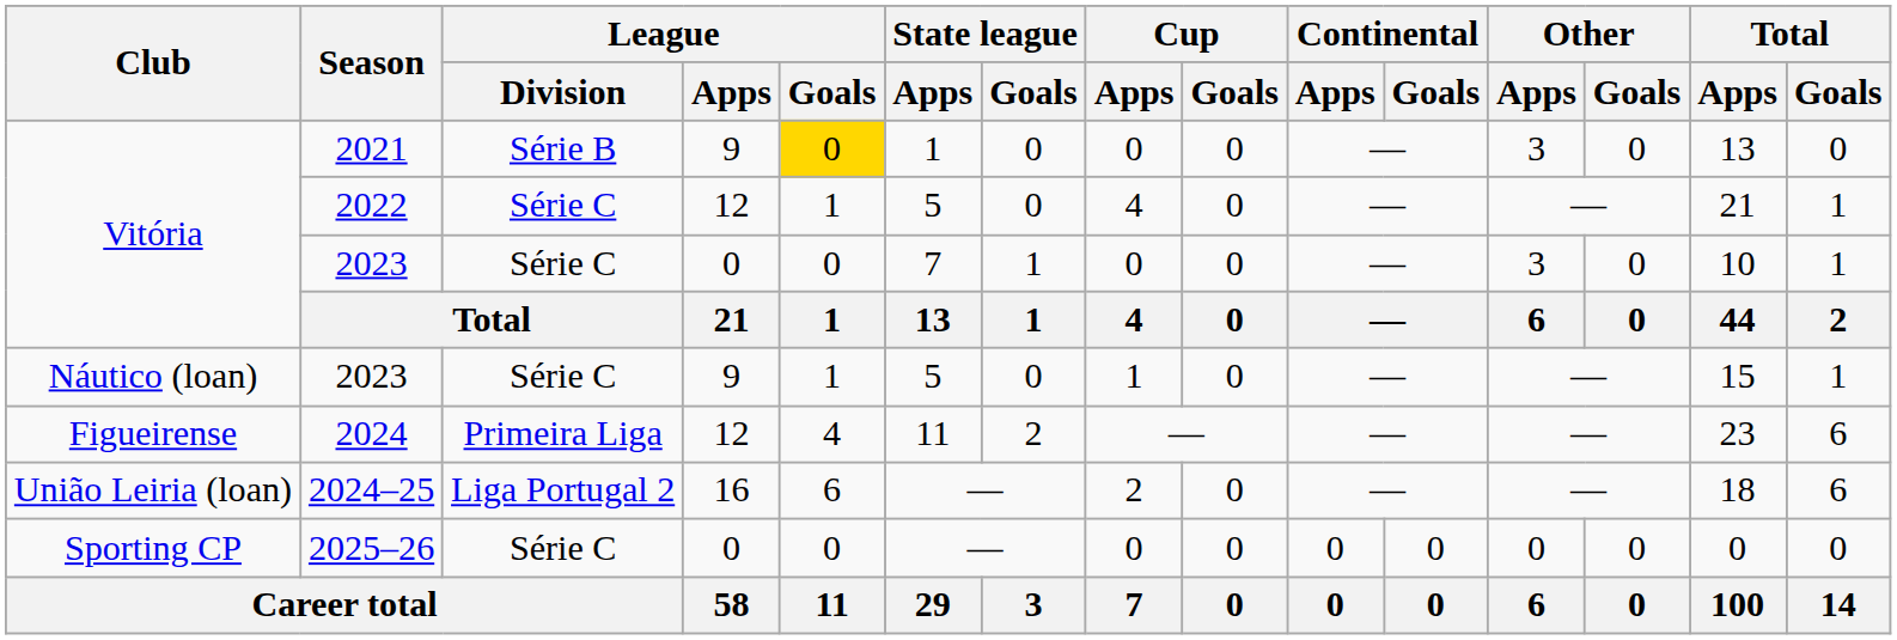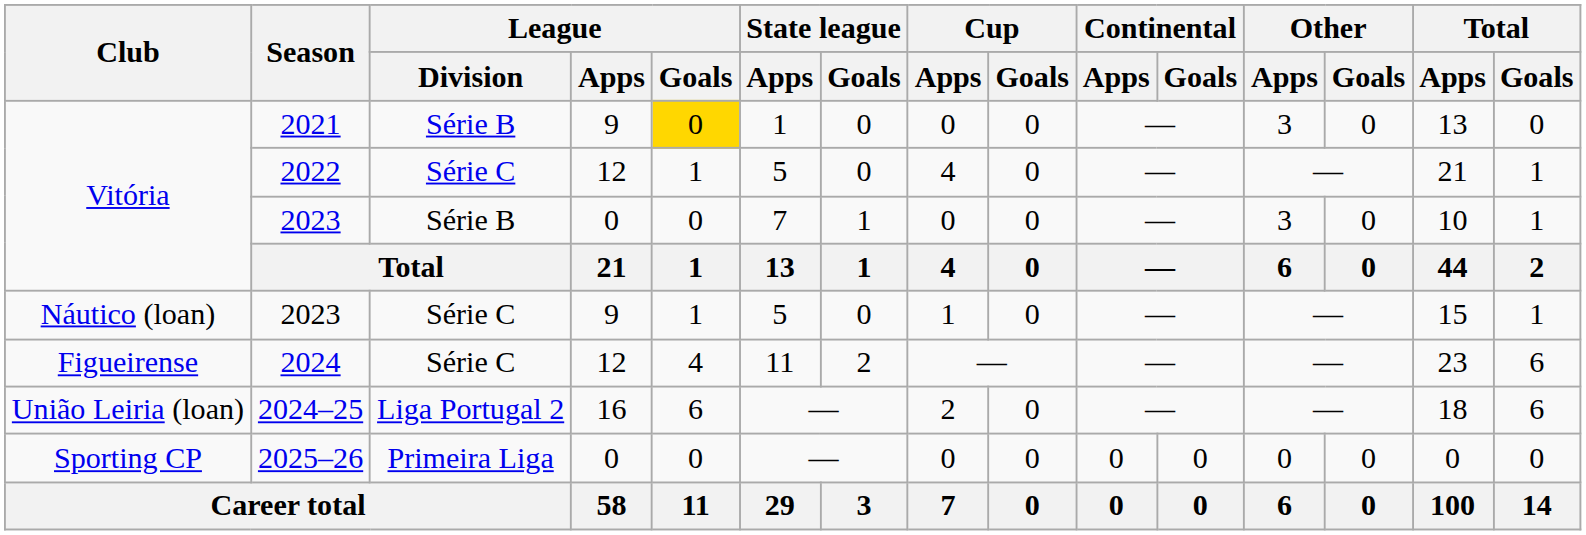Vitória / 2023 | League / Division: Série C -> Série B
2024 | League / Division: Primeira Liga -> Série C
2025–26 | League / Division: Série C -> Primeira Liga
